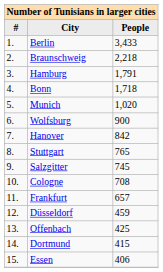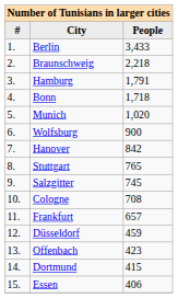Offenbach | People: 425 -> 423
